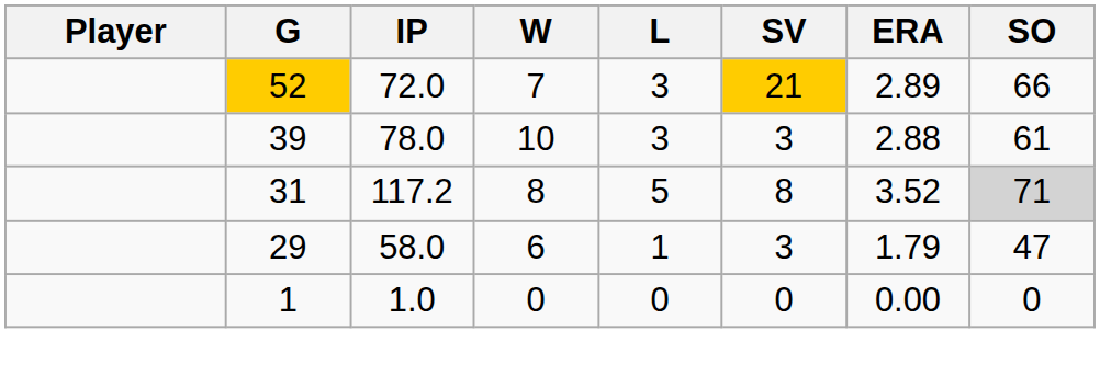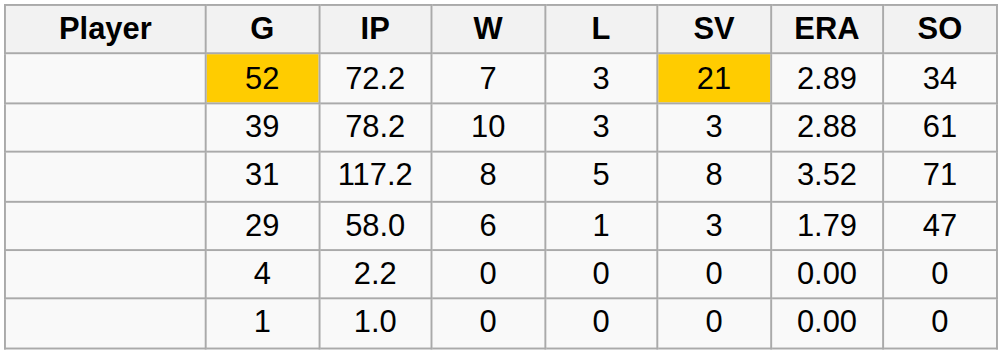52 | IP: 72.0 -> 72.2
52 | SO: 66 -> 34
39 | IP: 78.0 -> 78.2
31 | SO: lightgrey background -> no background
+ row: 4 | 2.2 | 0 | 0 | 0 | 0.00 | 0
